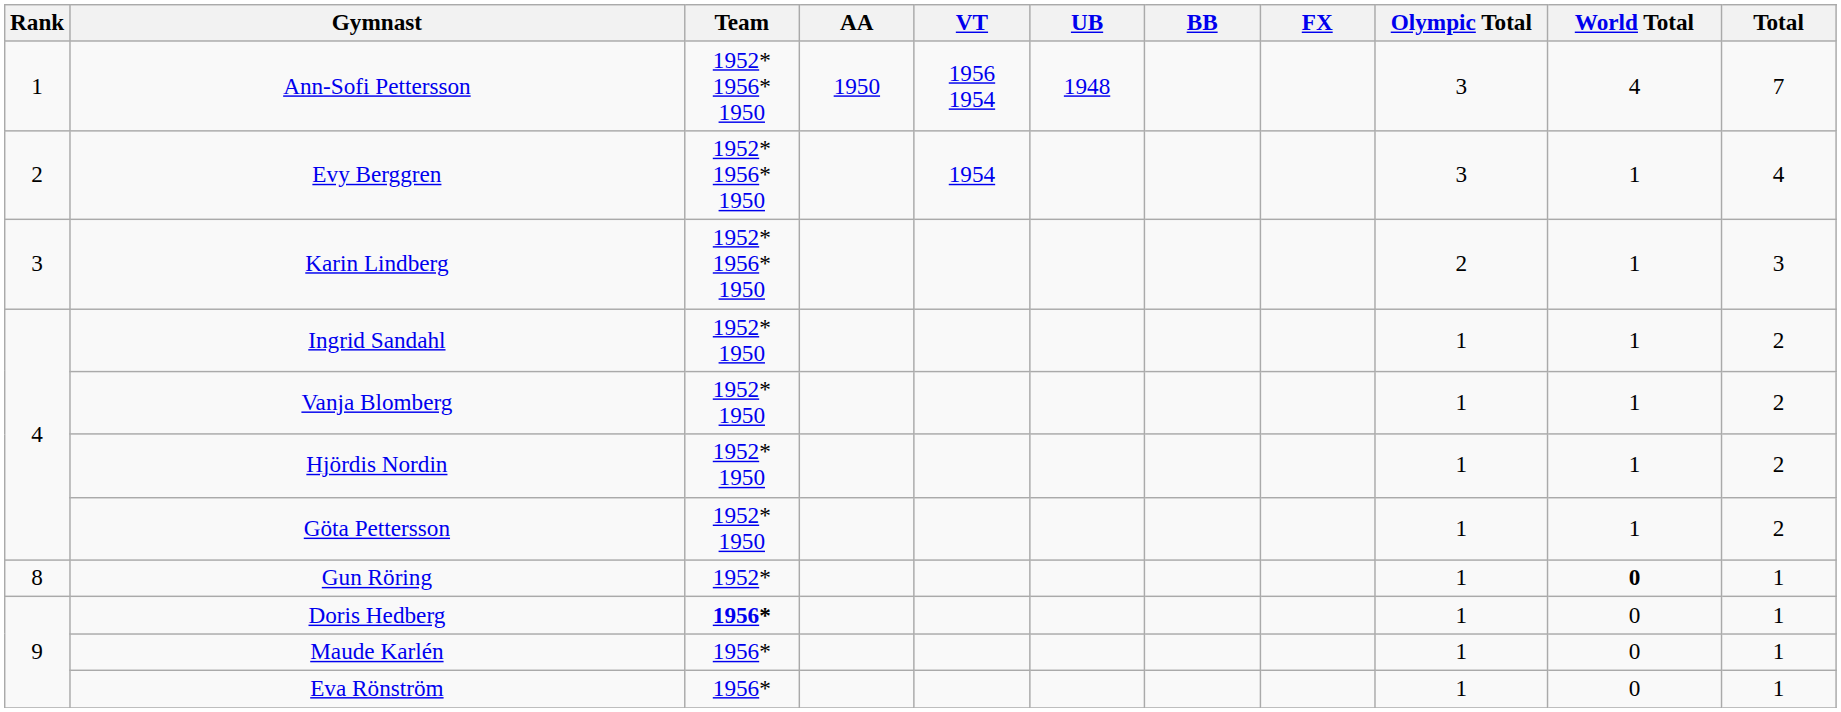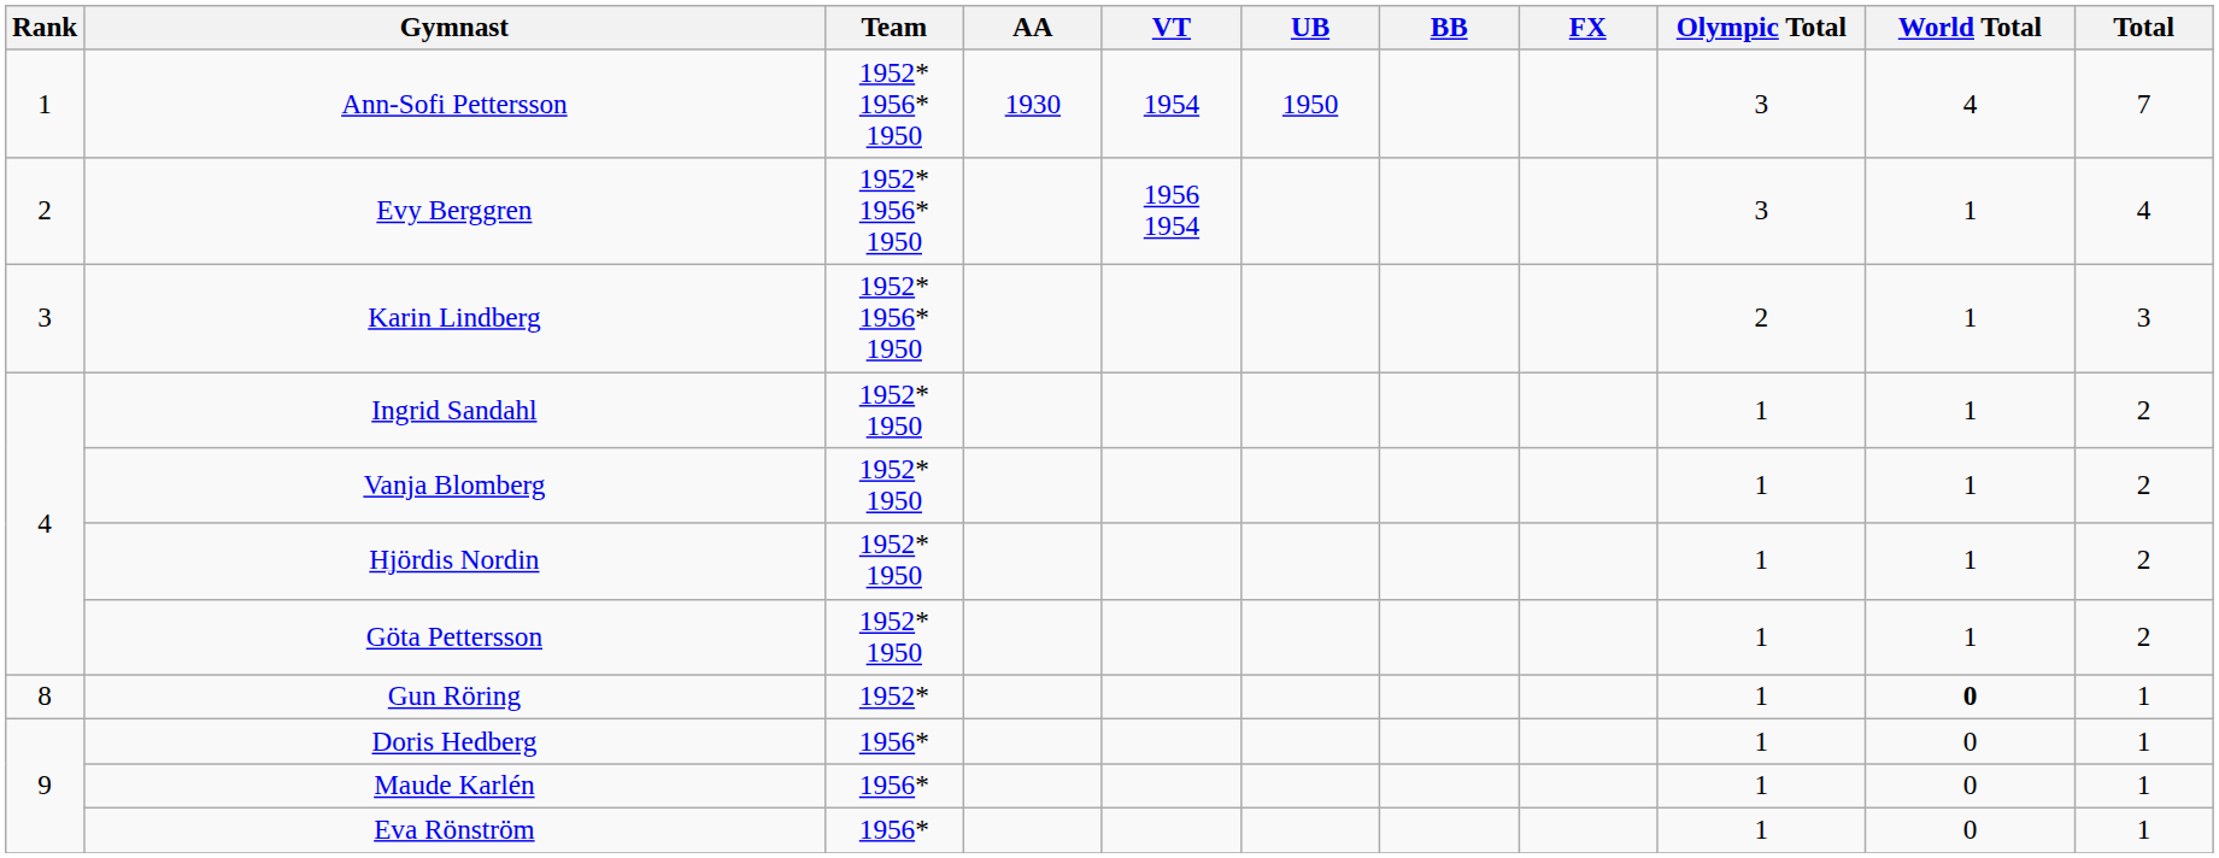Ann-Sofi Pettersson | AA: 1950 -> 1930
Ann-Sofi Pettersson | VT: 1956 1954 -> 1954
Ann-Sofi Pettersson | UB: 1948 -> 1950
Evy Berggren | VT: 1954 -> 1956 1954
Doris Hedberg | Team: bold -> normal
